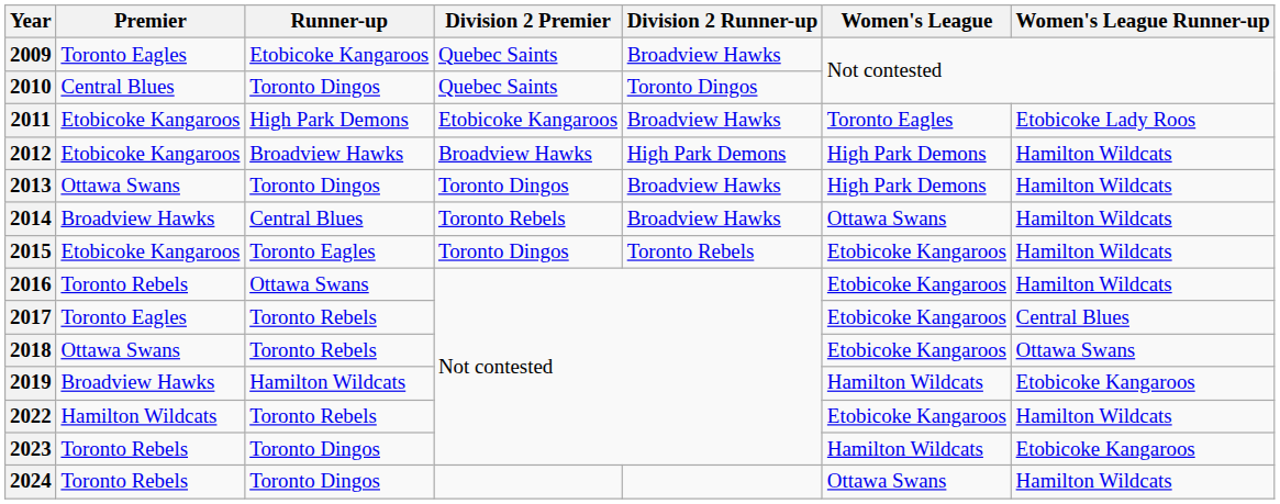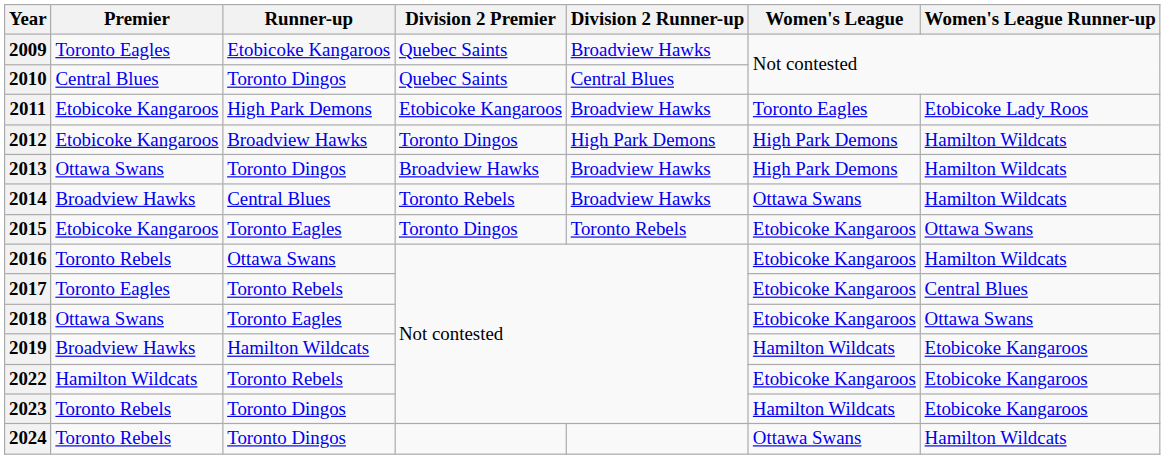2010 | Division 2 Runner-up: Toronto Dingos -> Central Blues
2012 | Division 2 Premier: Broadview Hawks -> Toronto Dingos
2013 | Division 2 Premier: Toronto Dingos -> Broadview Hawks
2015 | Women's League Runner-up: Hamilton Wildcats -> Ottawa Swans
2018 | Runner-up: Toronto Rebels -> Toronto Eagles
2022 | Women's League Runner-up: Hamilton Wildcats -> Etobicoke Kangaroos
